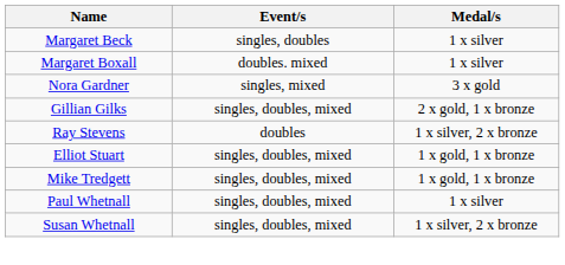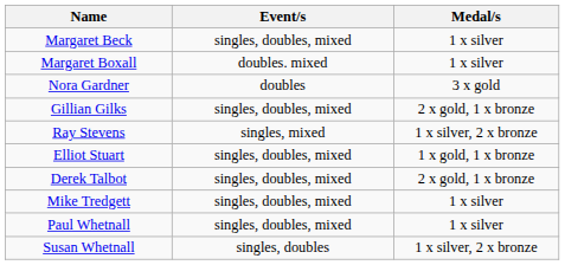Margaret Beck | Event/s: singles, doubles -> singles, doubles, mixed
Nora Gardner | Event/s: singles, mixed -> doubles
Ray Stevens | Event/s: doubles -> singles, mixed
+ row: Derek Talbot | singles, doubles, mixed | 2 x gold, 1 x bronze
Mike Tredgett | Medal/s: 1 x gold, 1 x bronze -> 1 x silver
Susan Whetnall | Event/s: singles, doubles, mixed -> singles, doubles
